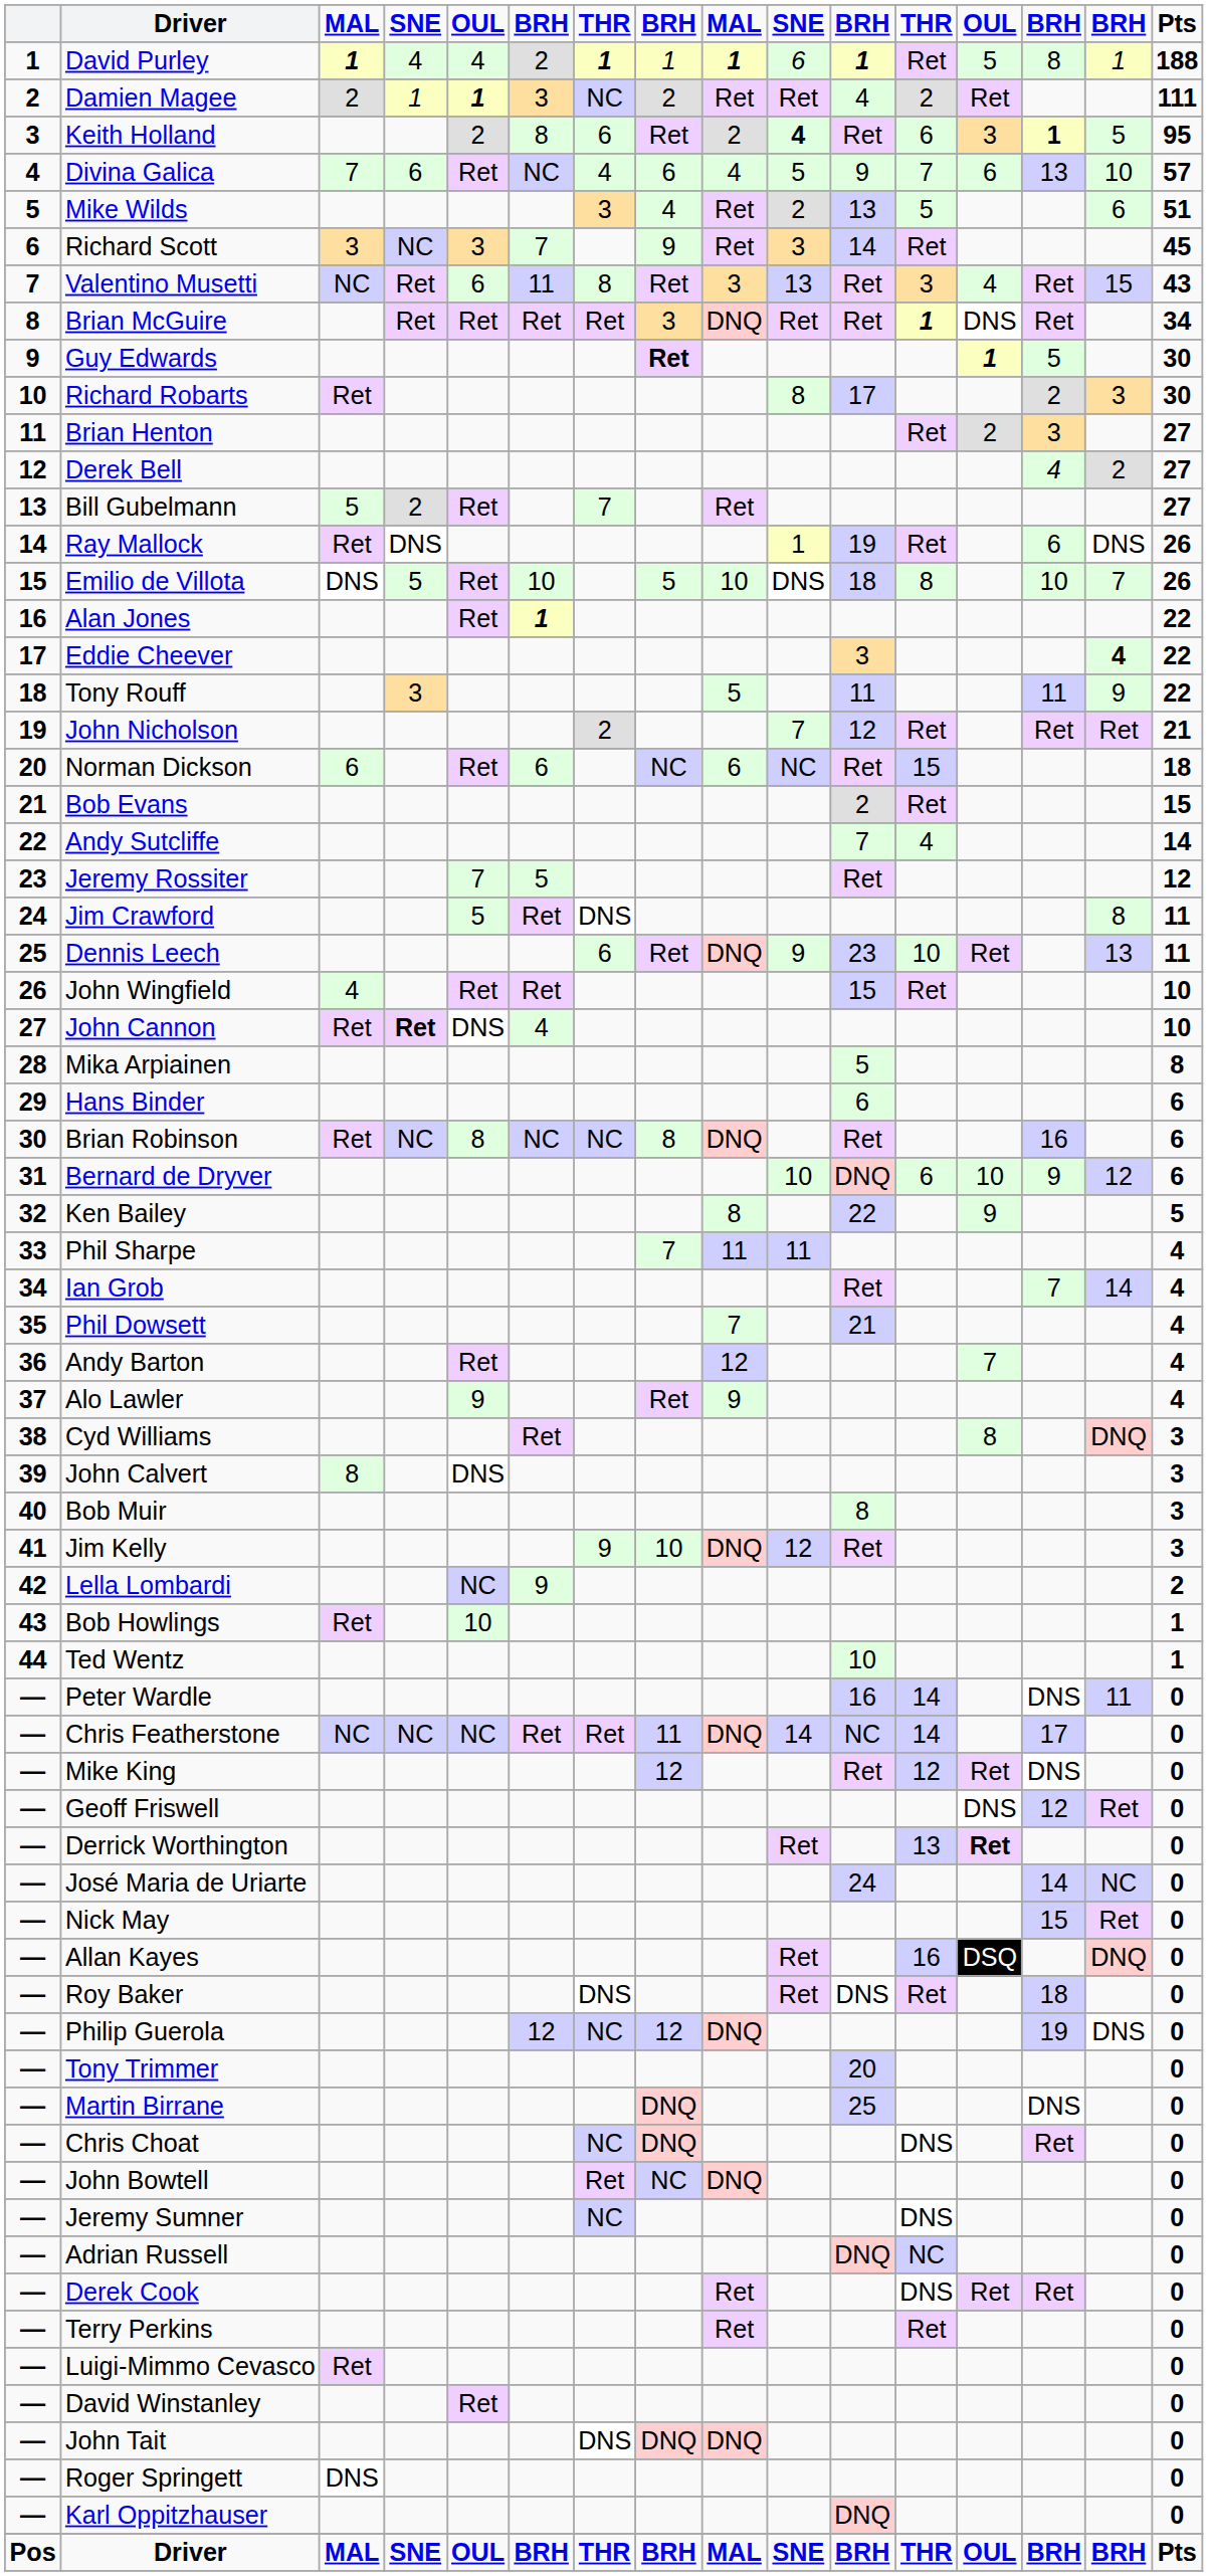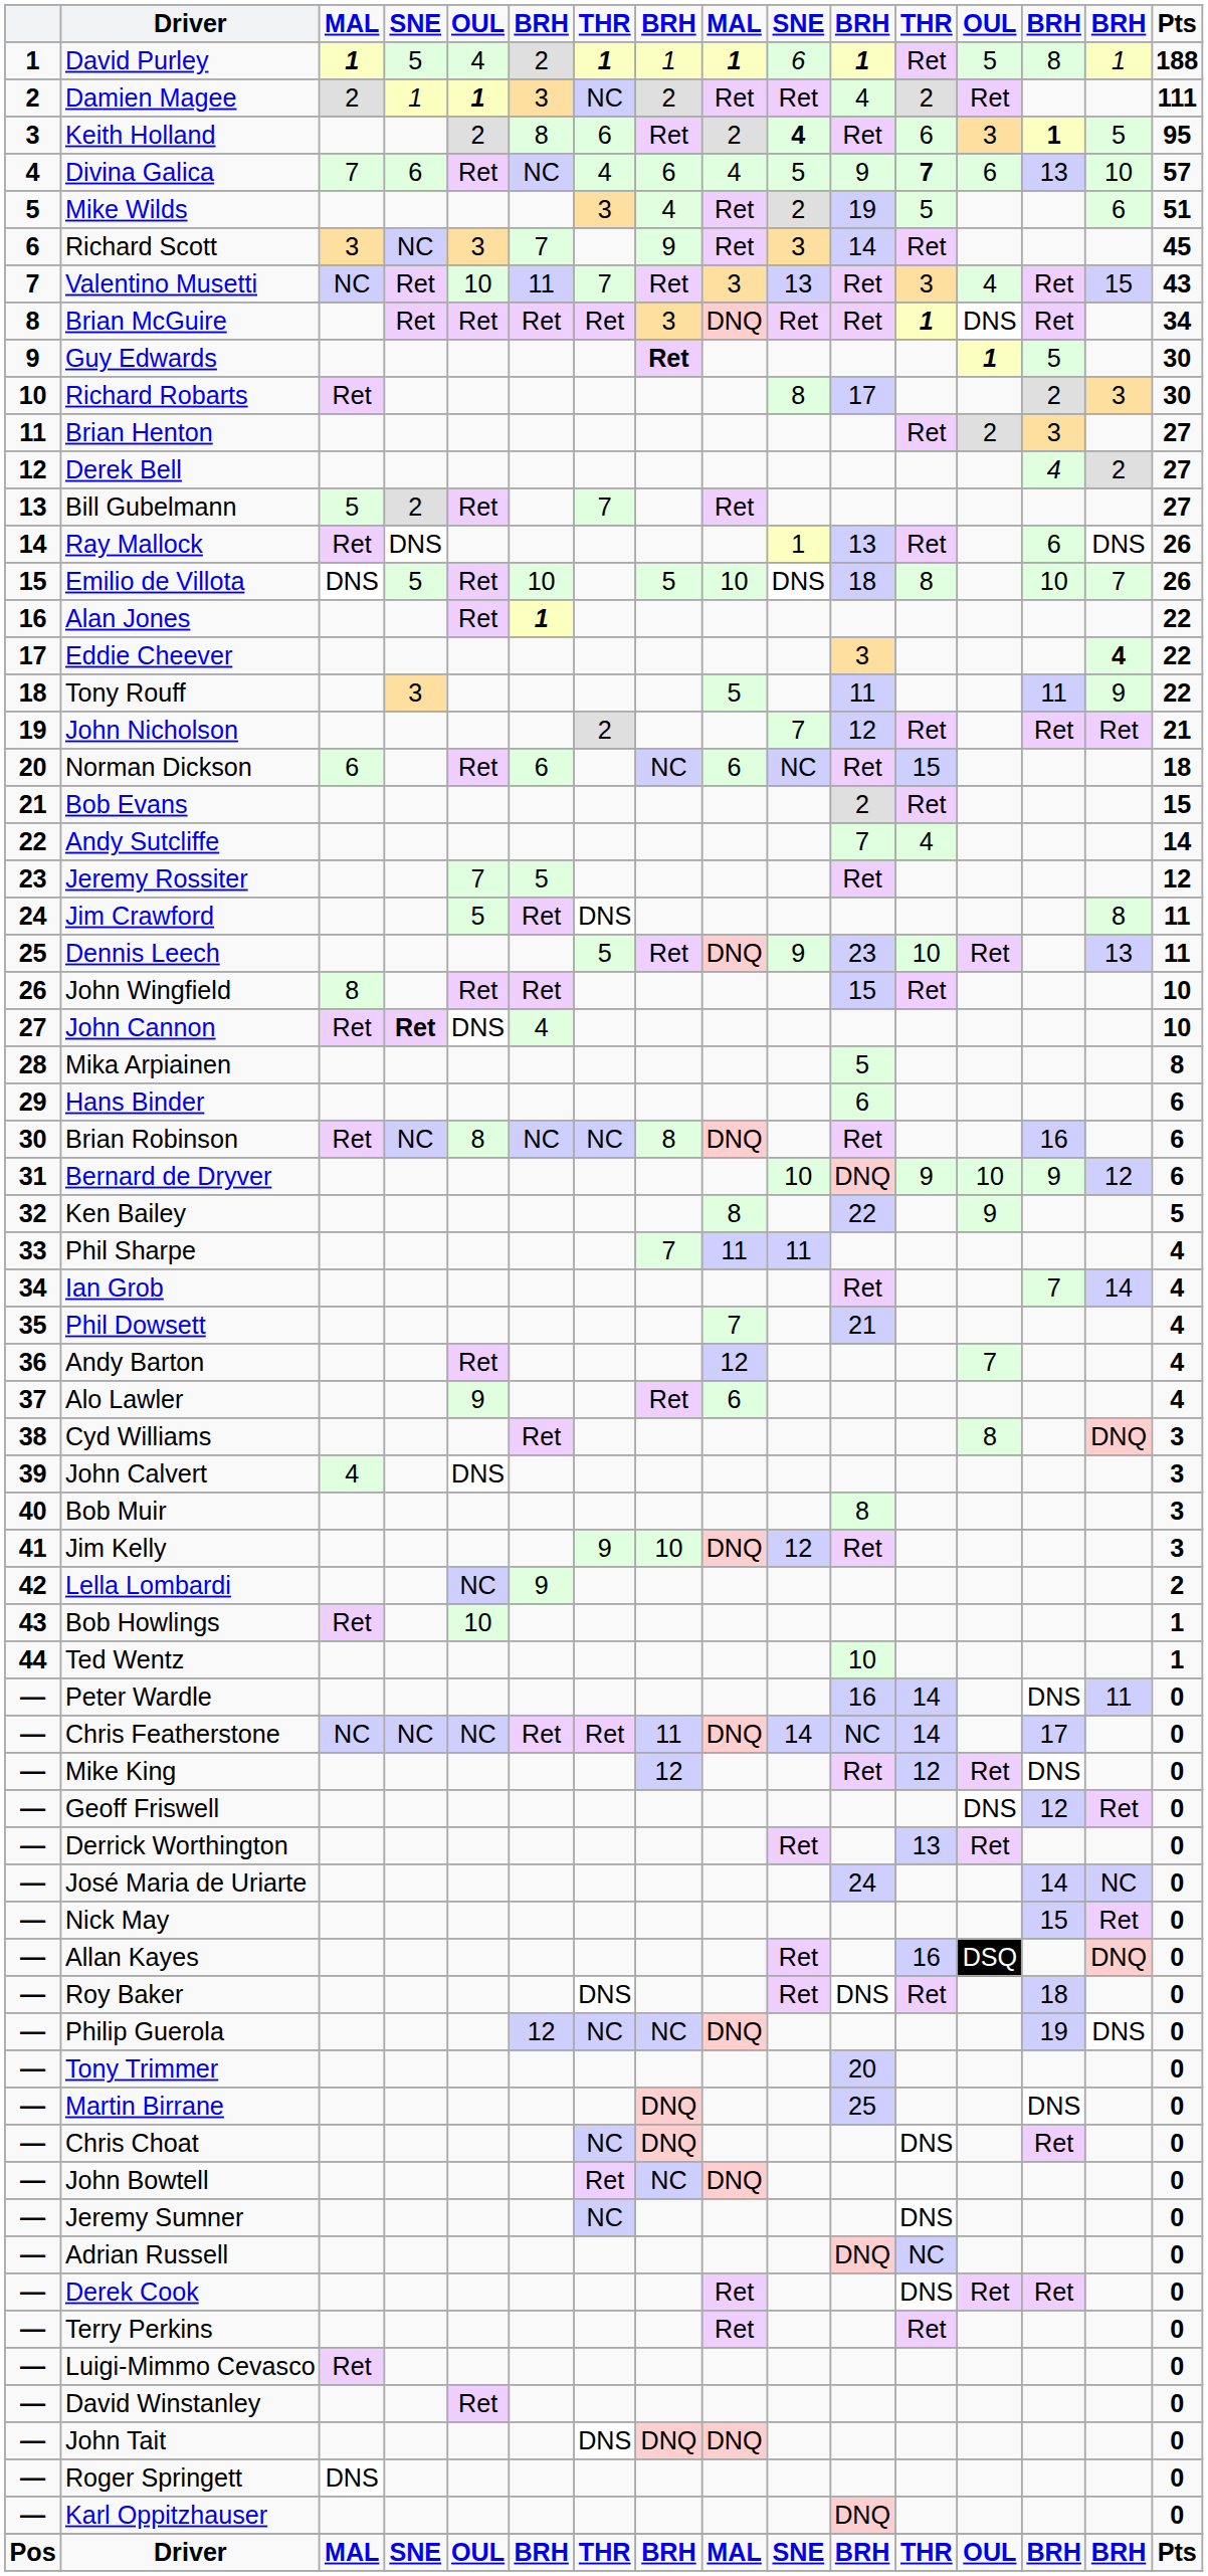David Purley | column 4: 4 -> 5
Divina Galica | column 12: normal -> bold
Mike Wilds | column 11: 13 -> 19
Valentino Musetti | column 5: 6 -> 10
Valentino Musetti | column 7: 8 -> 7
Ray Mallock | column 11: 19 -> 13
Dennis Leech | column 7: 6 -> 5
John Wingfield | column 3: 4 -> 8
Bernard de Dryver | column 12: 6 -> 9
Alo Lawler | column 9: 9 -> 6
John Calvert | column 3: 8 -> 4
Derrick Worthington | column 13: bold -> normal
Philip Guerola | column 8: 12 -> NC
